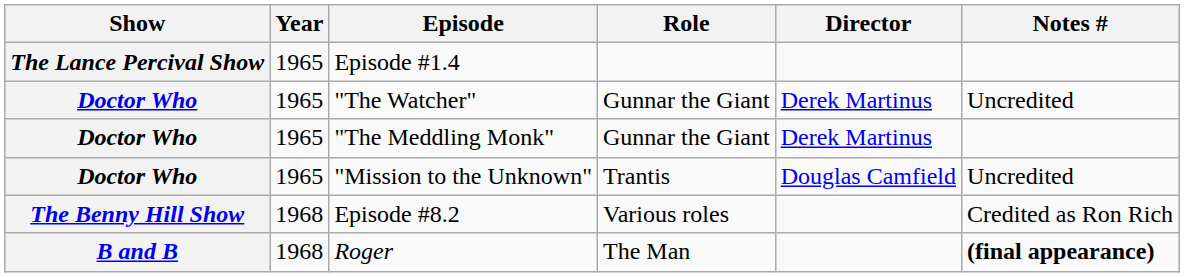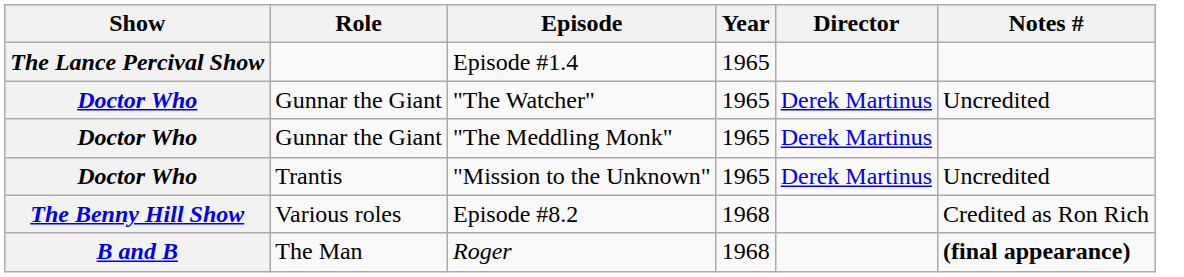columns swapped: Year <-> Role
"Mission to the Unknown" | Director: Douglas Camfield -> Derek Martinus
